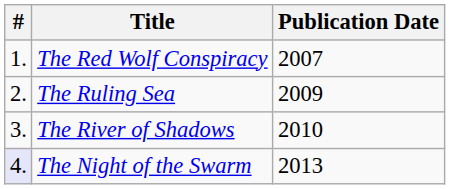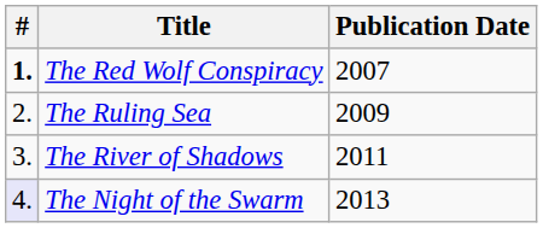The Red Wolf Conspiracy | #: normal -> bold
The River of Shadows | Publication Date: 2010 -> 2011
